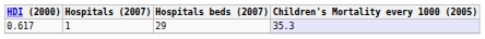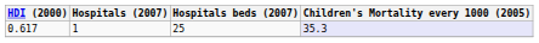0.617 | Hospitals beds (2007): 29 -> 25
